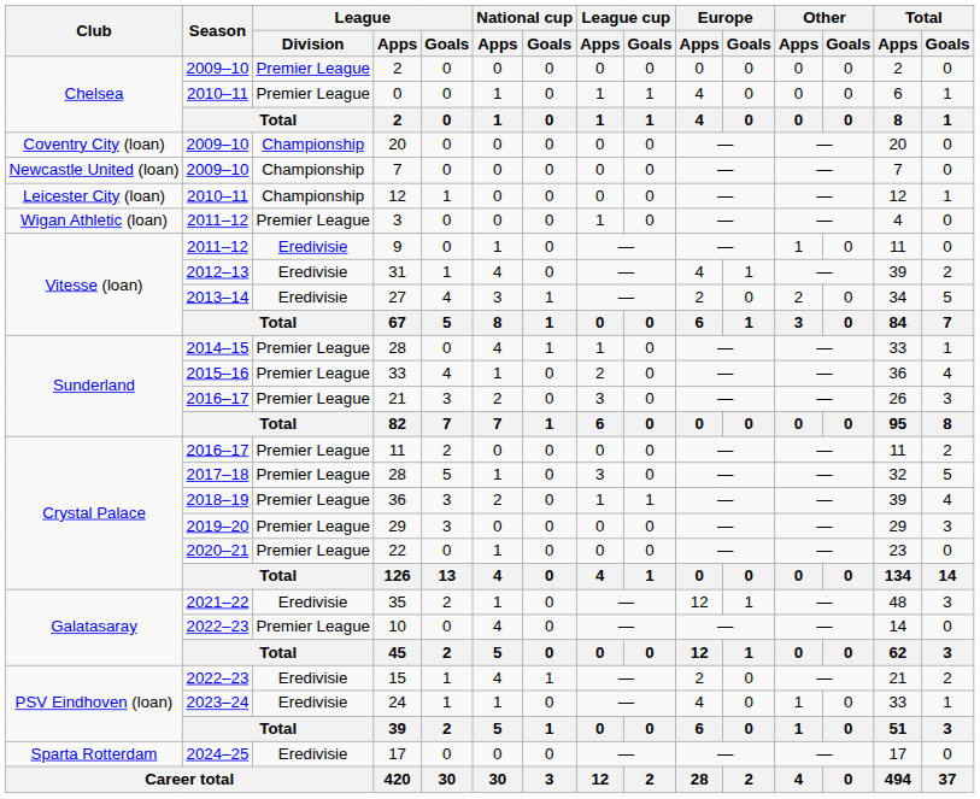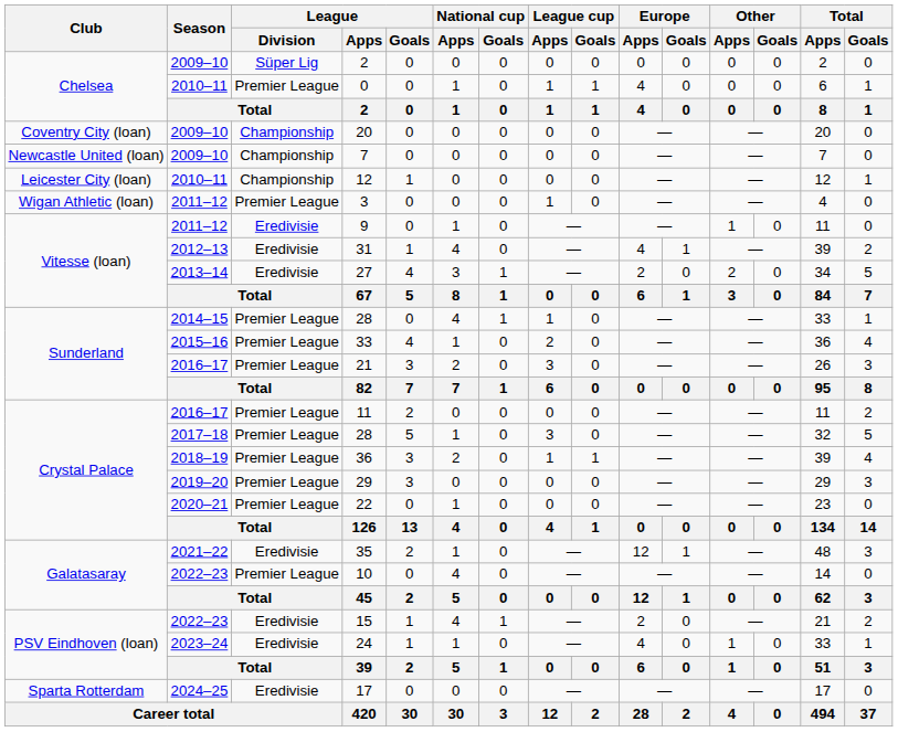2009–10 / 2 | League / Division: Premier League -> Süper Lig
